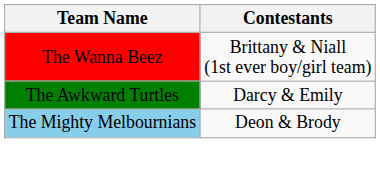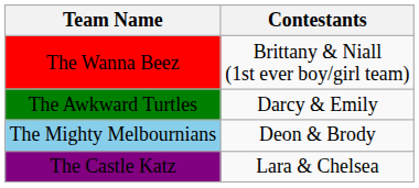+ row: The Castle Katz | Lara & Chelsea
